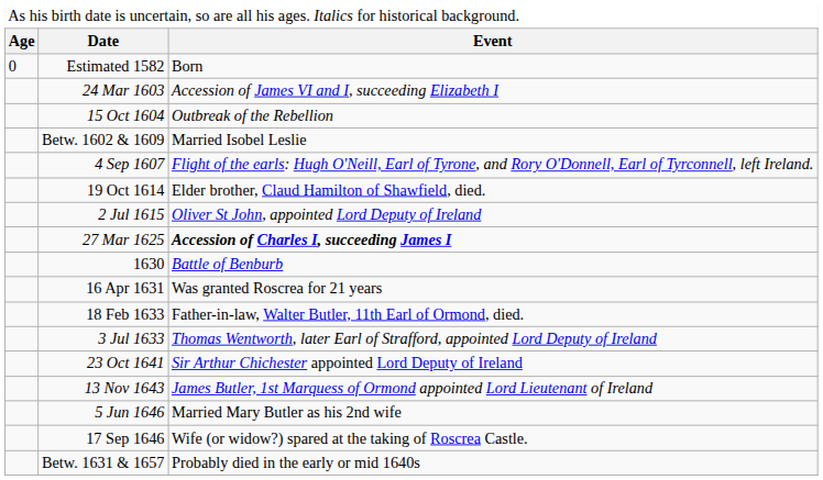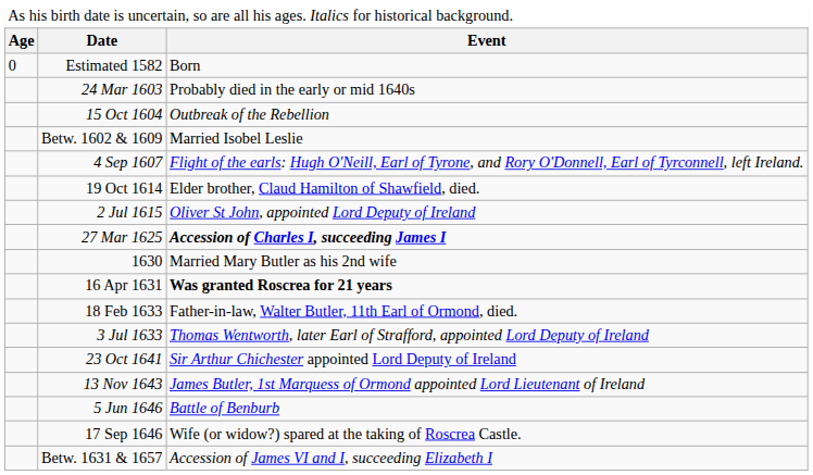24 Mar 1603 | column 3: Accession of James VI and I, succeeding Elizabeth I -> Probably died in the early or mid 1640s
1630 | column 3: Battle of Benburb -> Married Mary Butler as his 2nd wife
16 Apr 1631 | column 3: normal -> bold
5 Jun 1646 | column 3: Married Mary Butler as his 2nd wife -> Battle of Benburb
Betw. 1631 & 1657 | column 3: Probably died in the early or mid 1640s -> Accession of James VI and I, succeeding Elizabeth I
